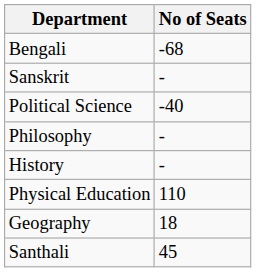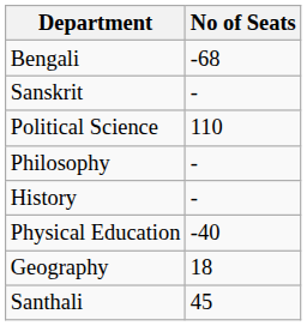Political Science | No of Seats: -40 -> 110
Physical Education | No of Seats: 110 -> -40
